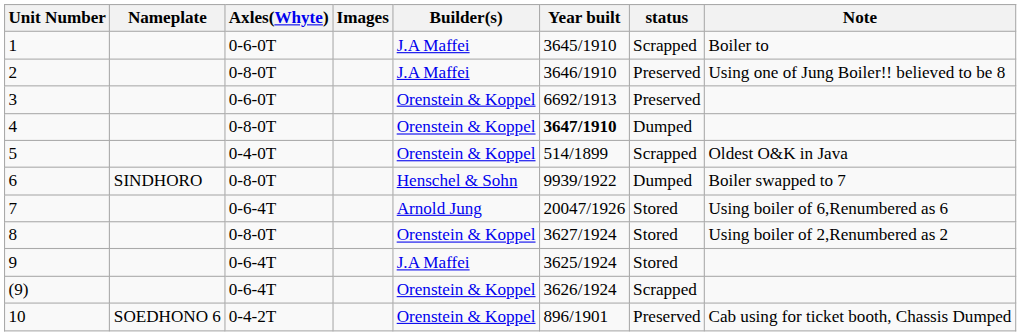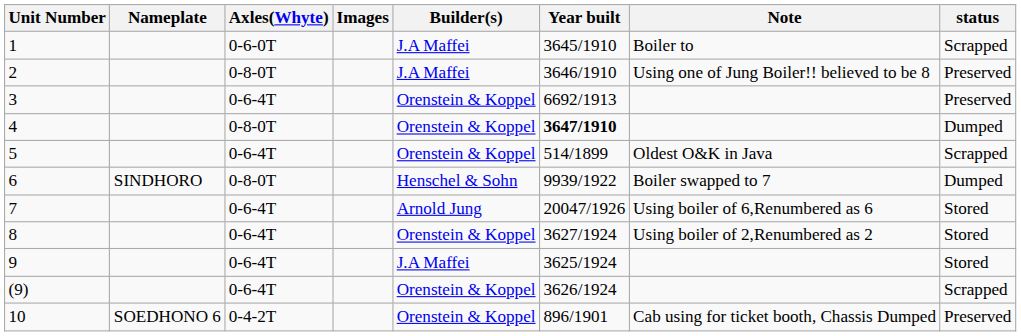columns swapped: Note <-> status
3 | Axles(Whyte): 0-6-0T -> 0-6-4T
5 | Axles(Whyte): 0-4-0T -> 0-6-4T
8 | Axles(Whyte): 0-8-0T -> 0-6-4T
